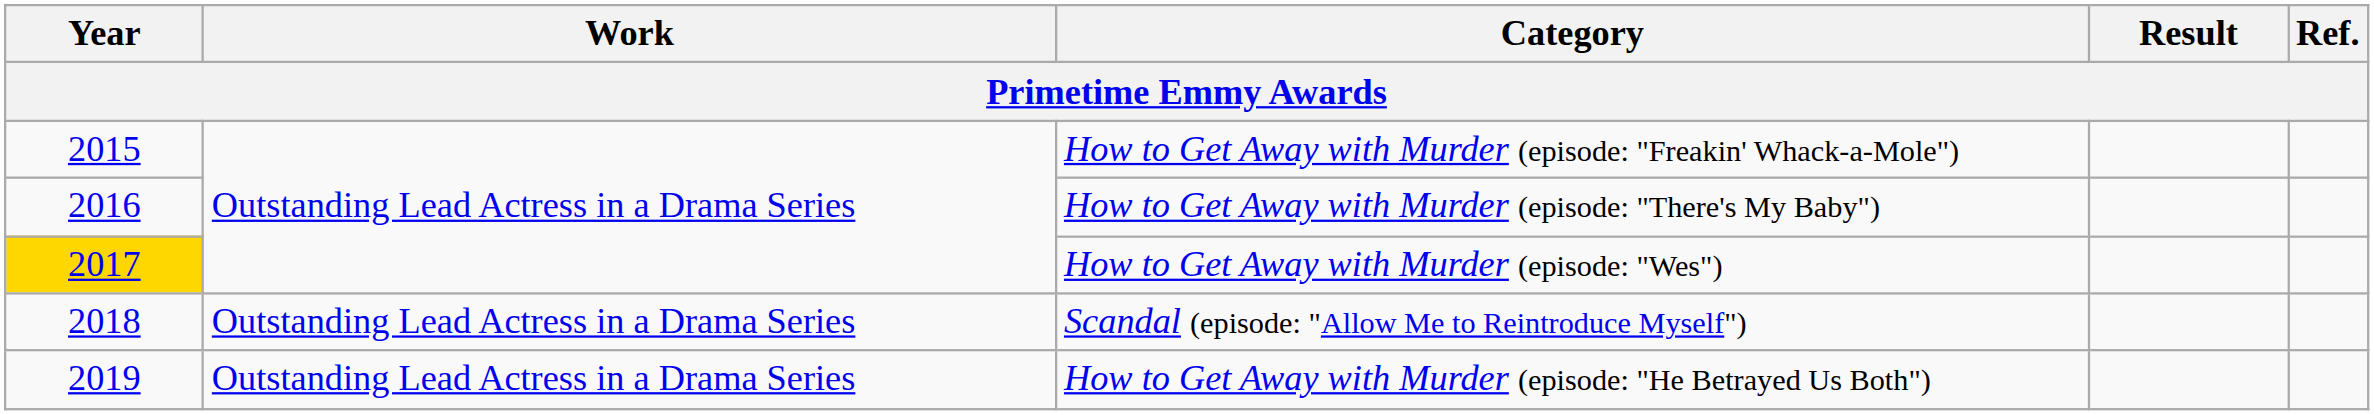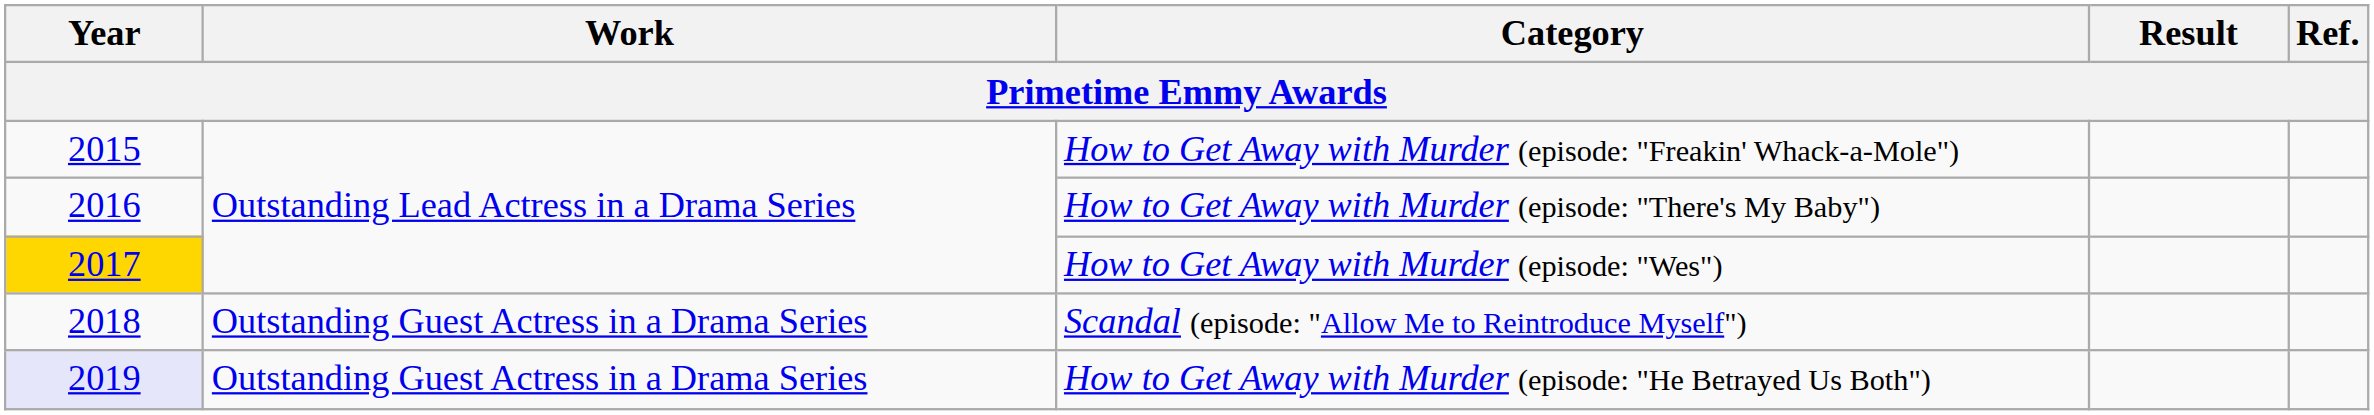Scandal (episode: "Allow Me to Reintroduce Myself") | Work: Outstanding Lead Actress in a Drama Series -> Outstanding Guest Actress in a Drama Series
How to Get Away with Murder (episode: "He Betrayed Us Both") | Year: no background -> lavender background
How to Get Away with Murder (episode: "He Betrayed Us Both") | Work: Outstanding Lead Actress in a Drama Series -> Outstanding Guest Actress in a Drama Series
